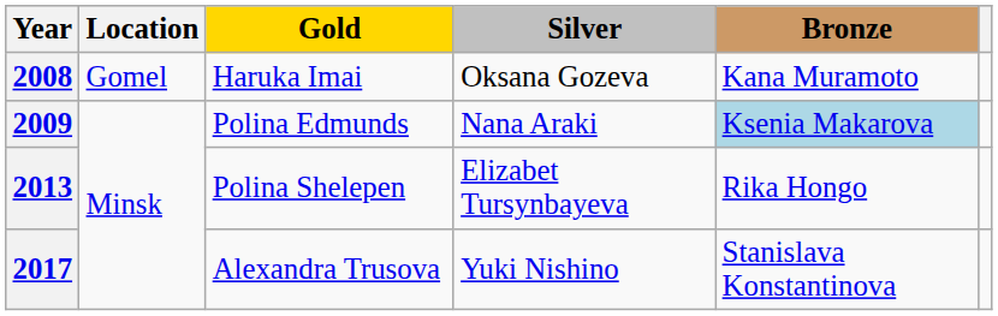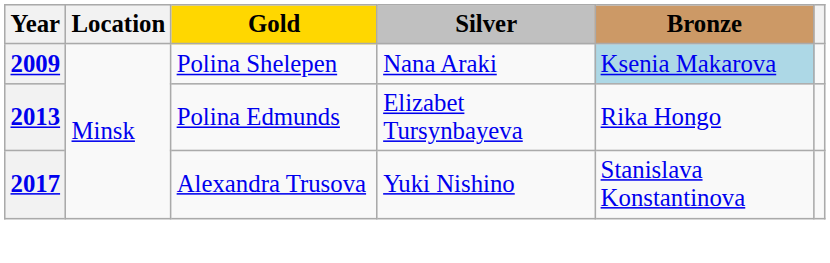- row: 2008 | Gomel | Haruka Imai | Oksana Gozeva | Kana Muramoto
2009 | Gold: Polina Edmunds -> Polina Shelepen
2013 | Gold: Polina Shelepen -> Polina Edmunds
